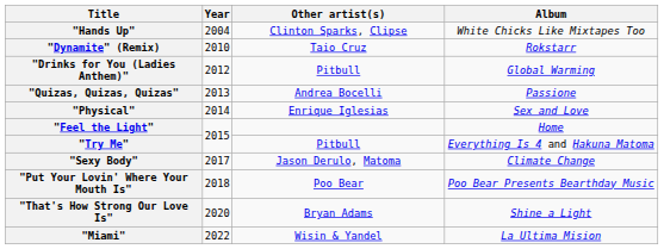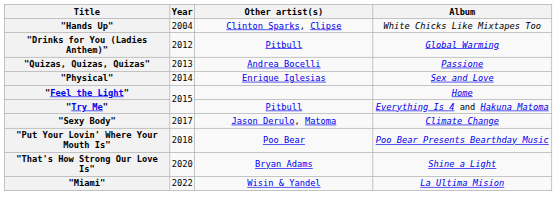- row: "Dynamite" (Remix) | 2010 | Taio Cruz | Rokstarr
